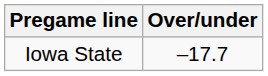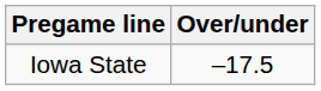Iowa State | Over/under: –17.7 -> –17.5
